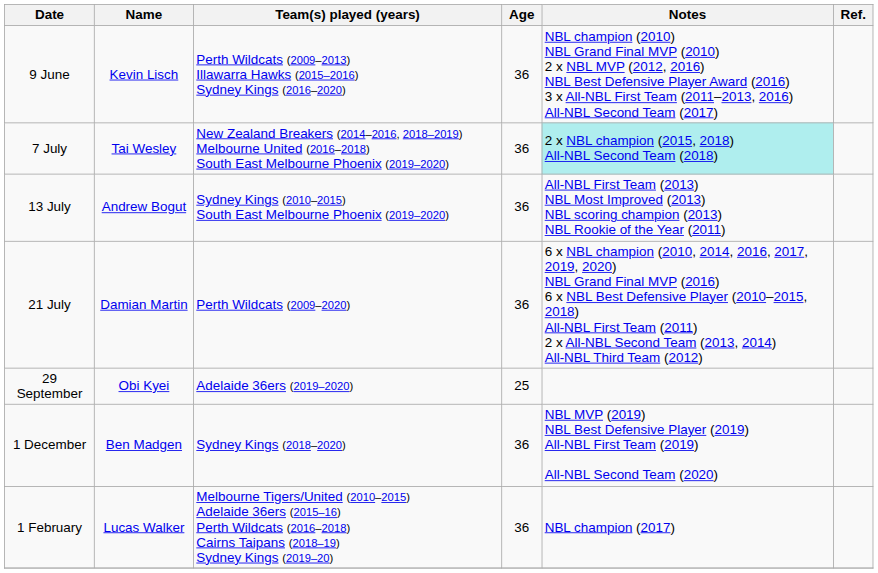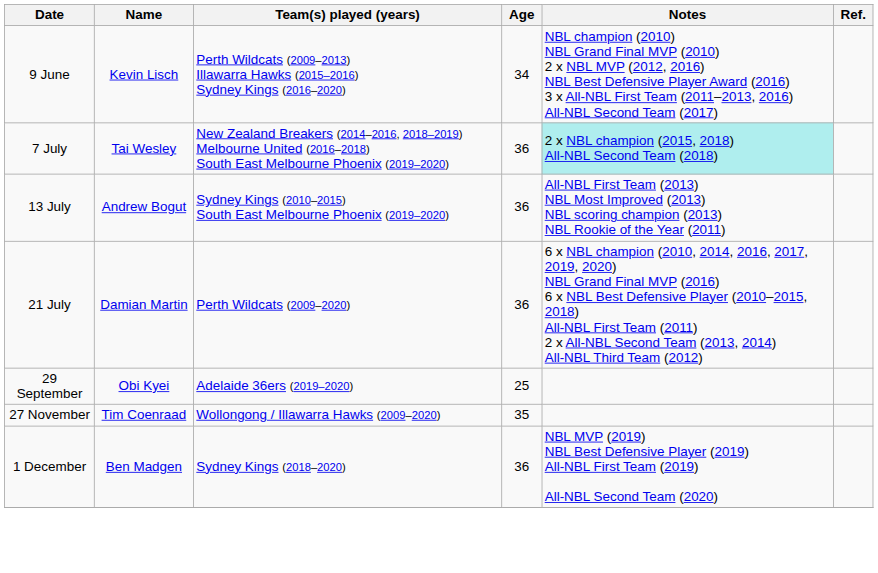9 June | Age: 36 -> 34
+ row: 27 November | Tim Coenraad | Wollongong / Illawarra Hawks (2009–2020) | 35
- row: 1 February | Lucas Walker | Melbourne Tigers/United (2010–2015) Adelaide 36ers (2015–16) Perth Wildcats (2016–2018) Cairns Taipans (2018–19) Sydney Kings (2019–20) | 36 | NBL champion (2017)
